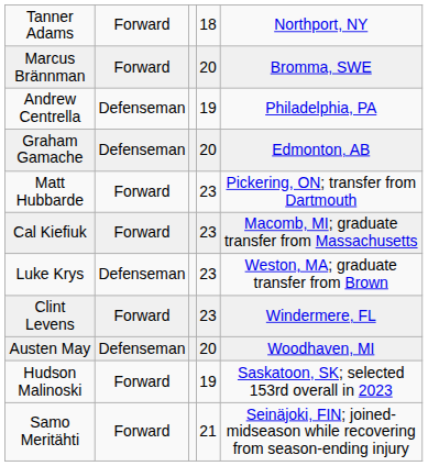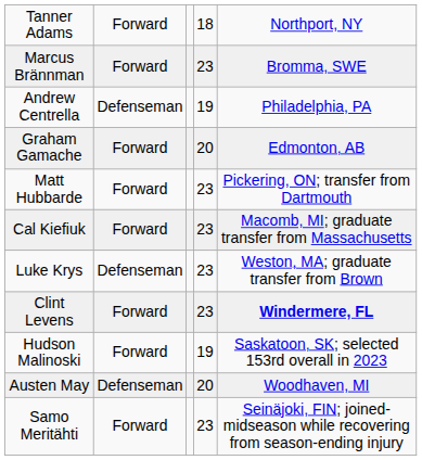Marcus Brännman | column 4: 20 -> 23
Graham Gamache | column 2: Defenseman -> Forward
Clint Levens | column 5: normal -> bold
rows swapped: Hudson Malinoski <-> Austen May
Samo Meritähti | column 4: 21 -> 23
